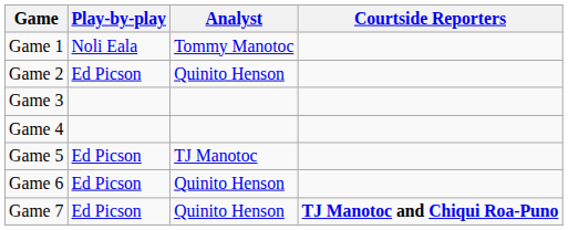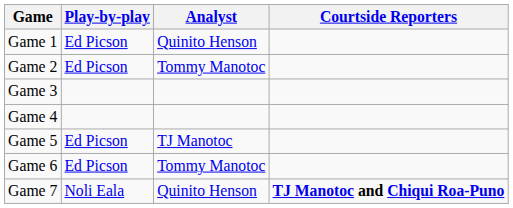Game 1 | Play-by-play: Noli Eala -> Ed Picson
Game 1 | Analyst: Tommy Manotoc -> Quinito Henson
Game 2 | Analyst: Quinito Henson -> Tommy Manotoc
Game 6 | Analyst: Quinito Henson -> Tommy Manotoc
Game 7 | Play-by-play: Ed Picson -> Noli Eala
